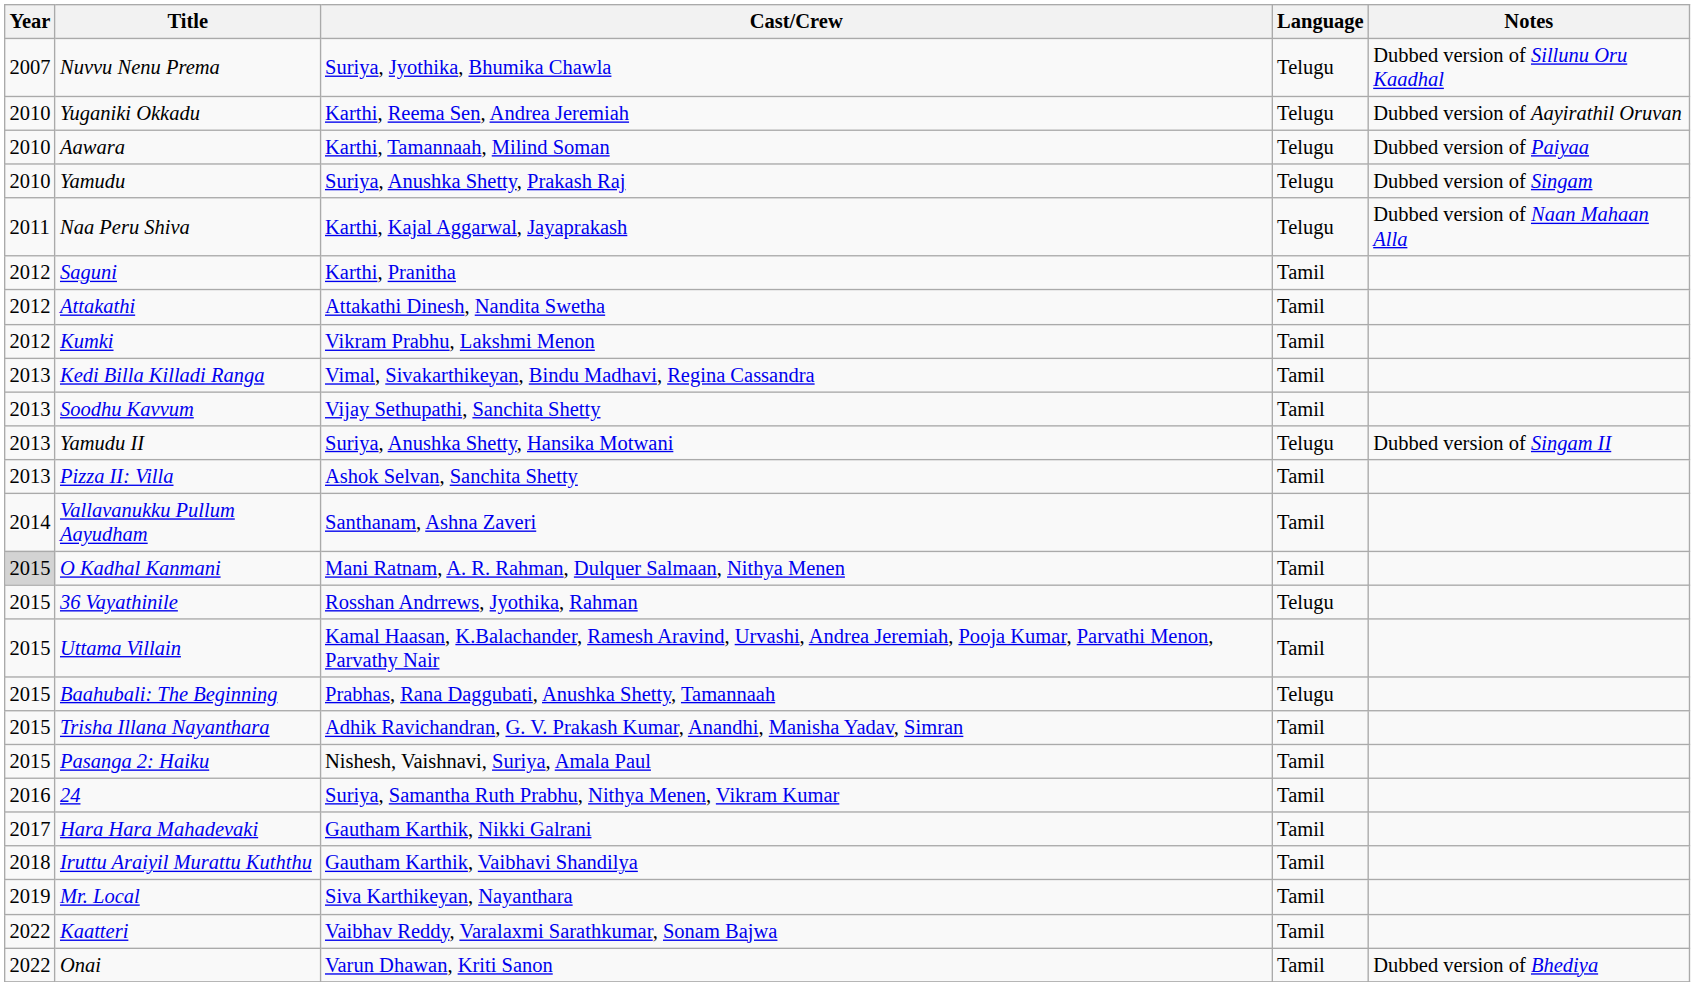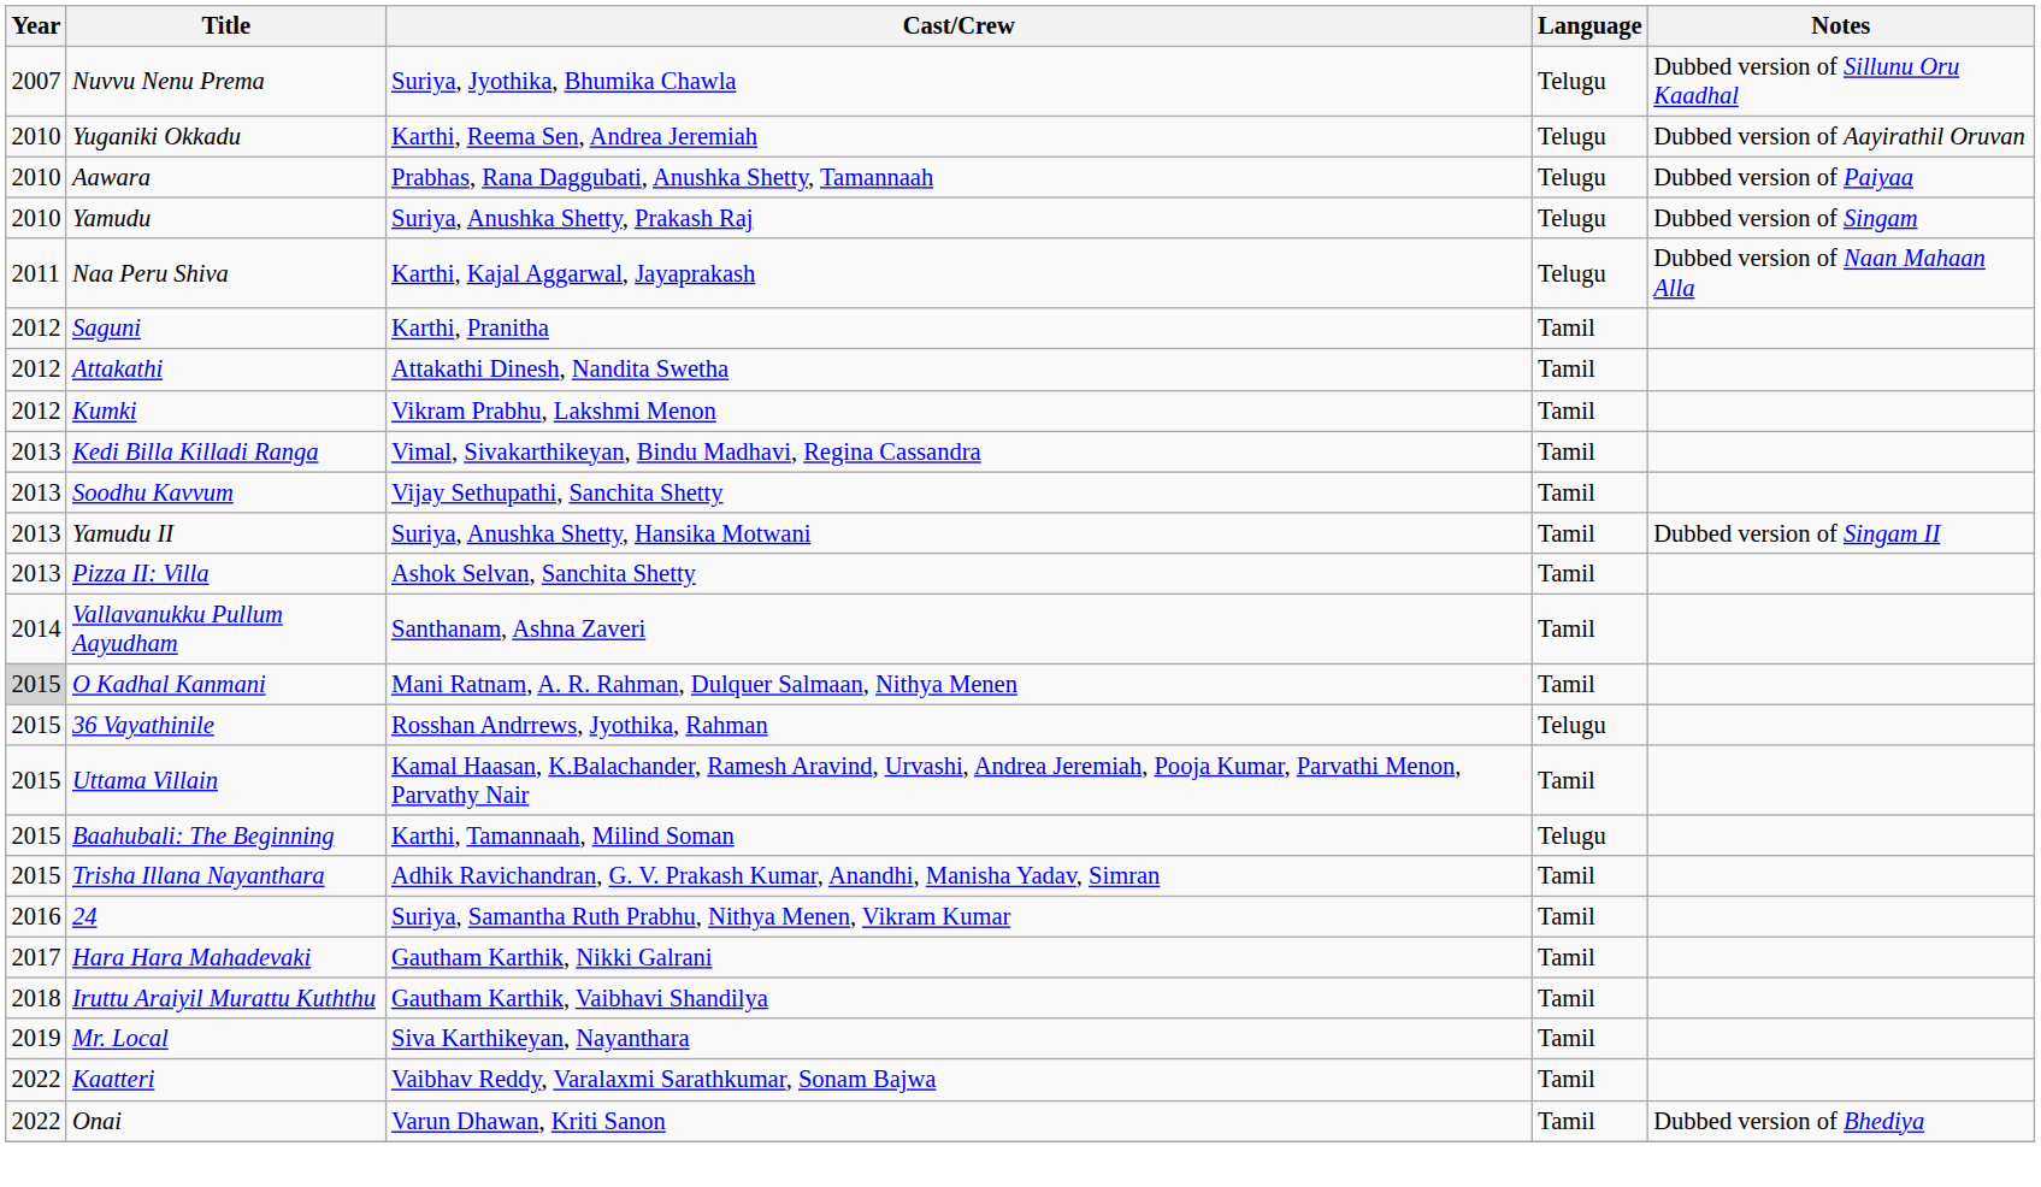Aawara | Cast/Crew: Karthi, Tamannaah, Milind Soman -> Prabhas, Rana Daggubati, Anushka Shetty, Tamannaah
Yamudu II | Language: Telugu -> Tamil
Baahubali: The Beginning | Cast/Crew: Prabhas, Rana Daggubati, Anushka Shetty, Tamannaah -> Karthi, Tamannaah, Milind Soman
- row: 2015 | Pasanga 2: Haiku | Nishesh, Vaishnavi, Suriya, Amala Paul | Tamil
